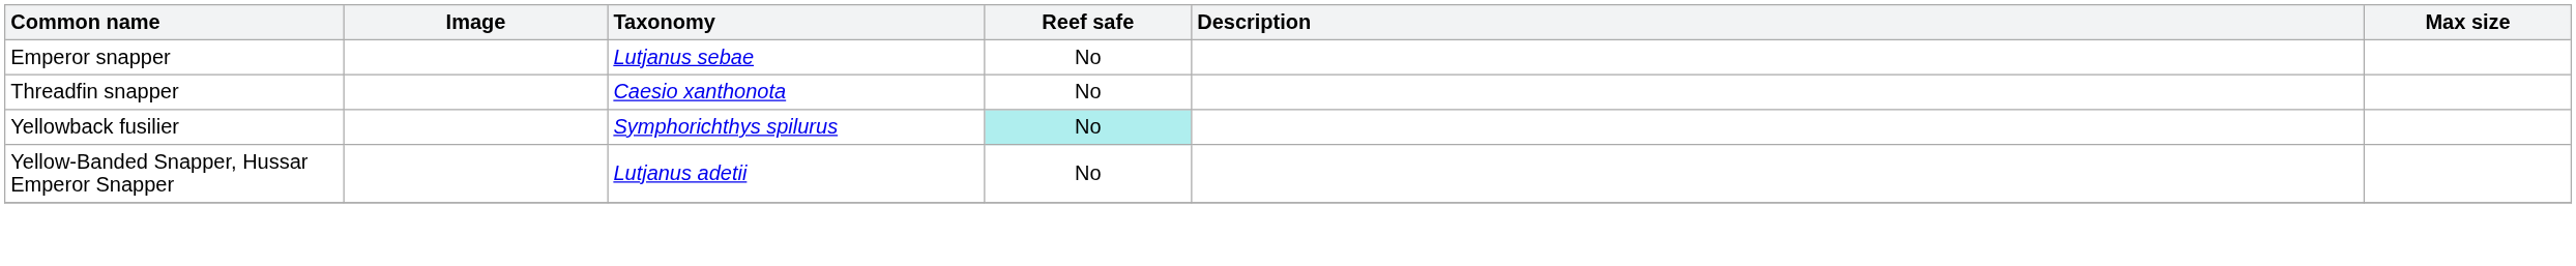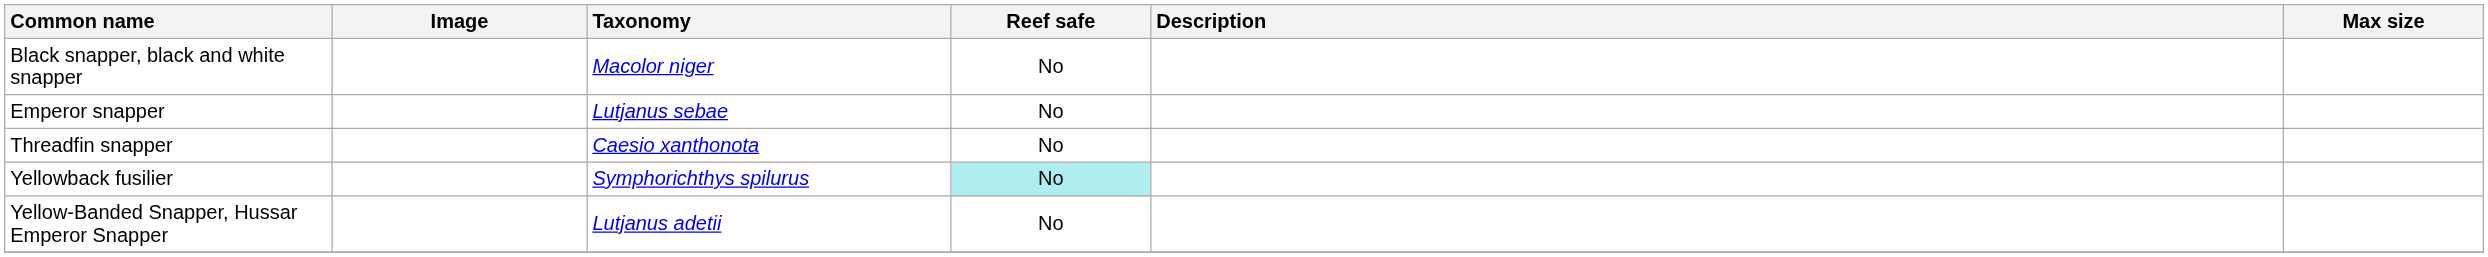+ row: Black snapper, black and white snapper | Macolor niger | No
